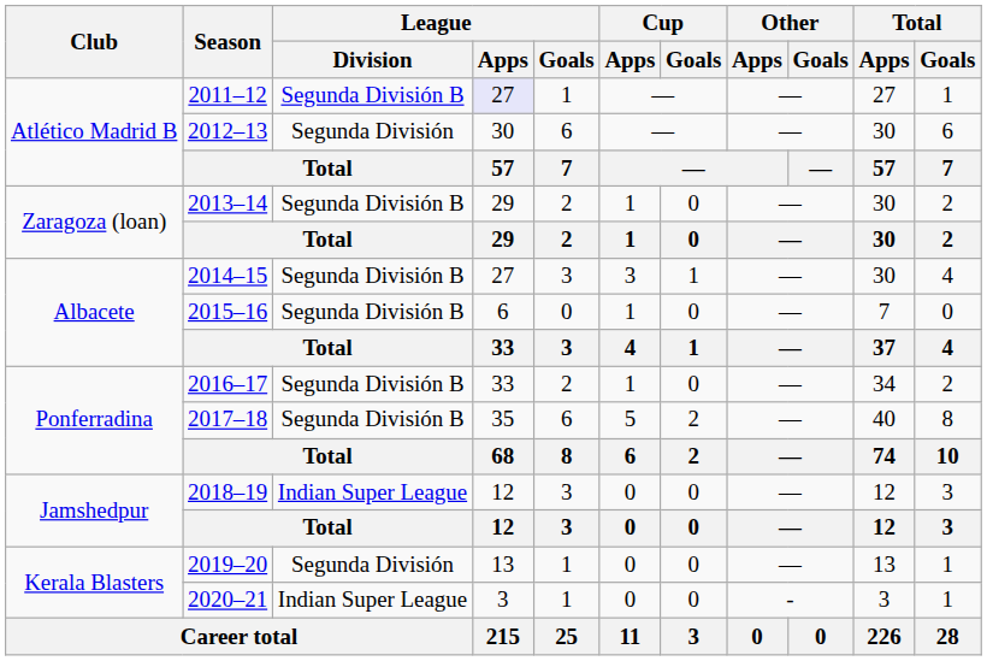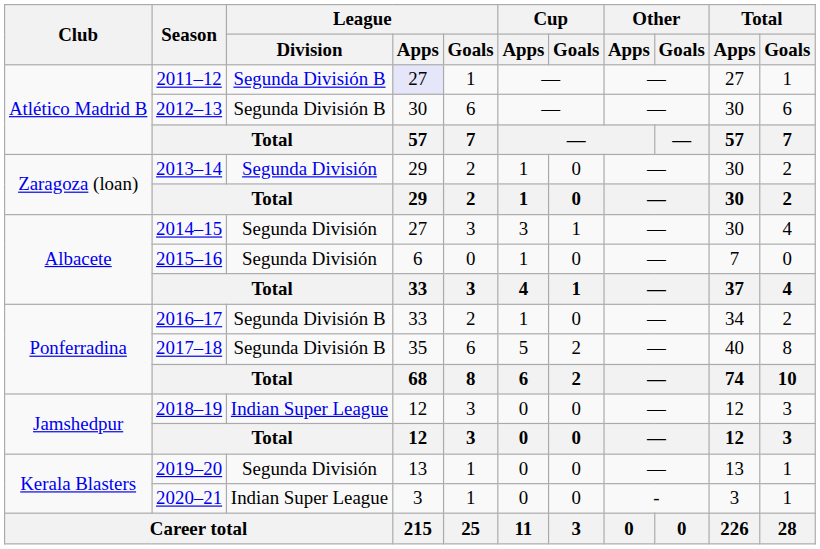2012–13 | League / Division: Segunda División -> Segunda División B
2013–14 | League / Division: Segunda División B -> Segunda División
2014–15 | League / Division: Segunda División B -> Segunda División
2015–16 | League / Division: Segunda División B -> Segunda División
